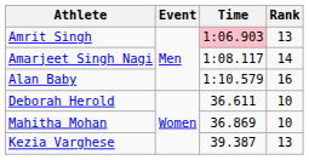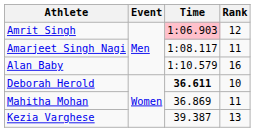Amrit Singh | Rank: 13 -> 12
Amarjeet Singh Nagi | Rank: 14 -> 11
Deborah Herold | Time: normal -> bold
Mahitha Mohan | Rank: 10 -> 11
